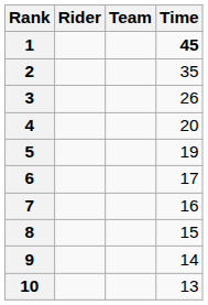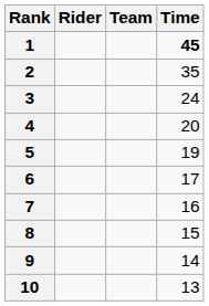3 | Time: 26 -> 24
